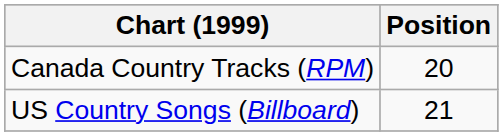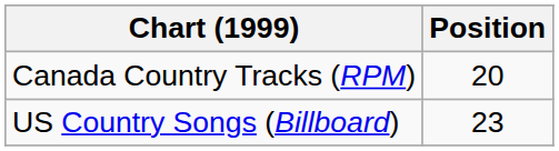US Country Songs (Billboard) | Position: 21 -> 23
